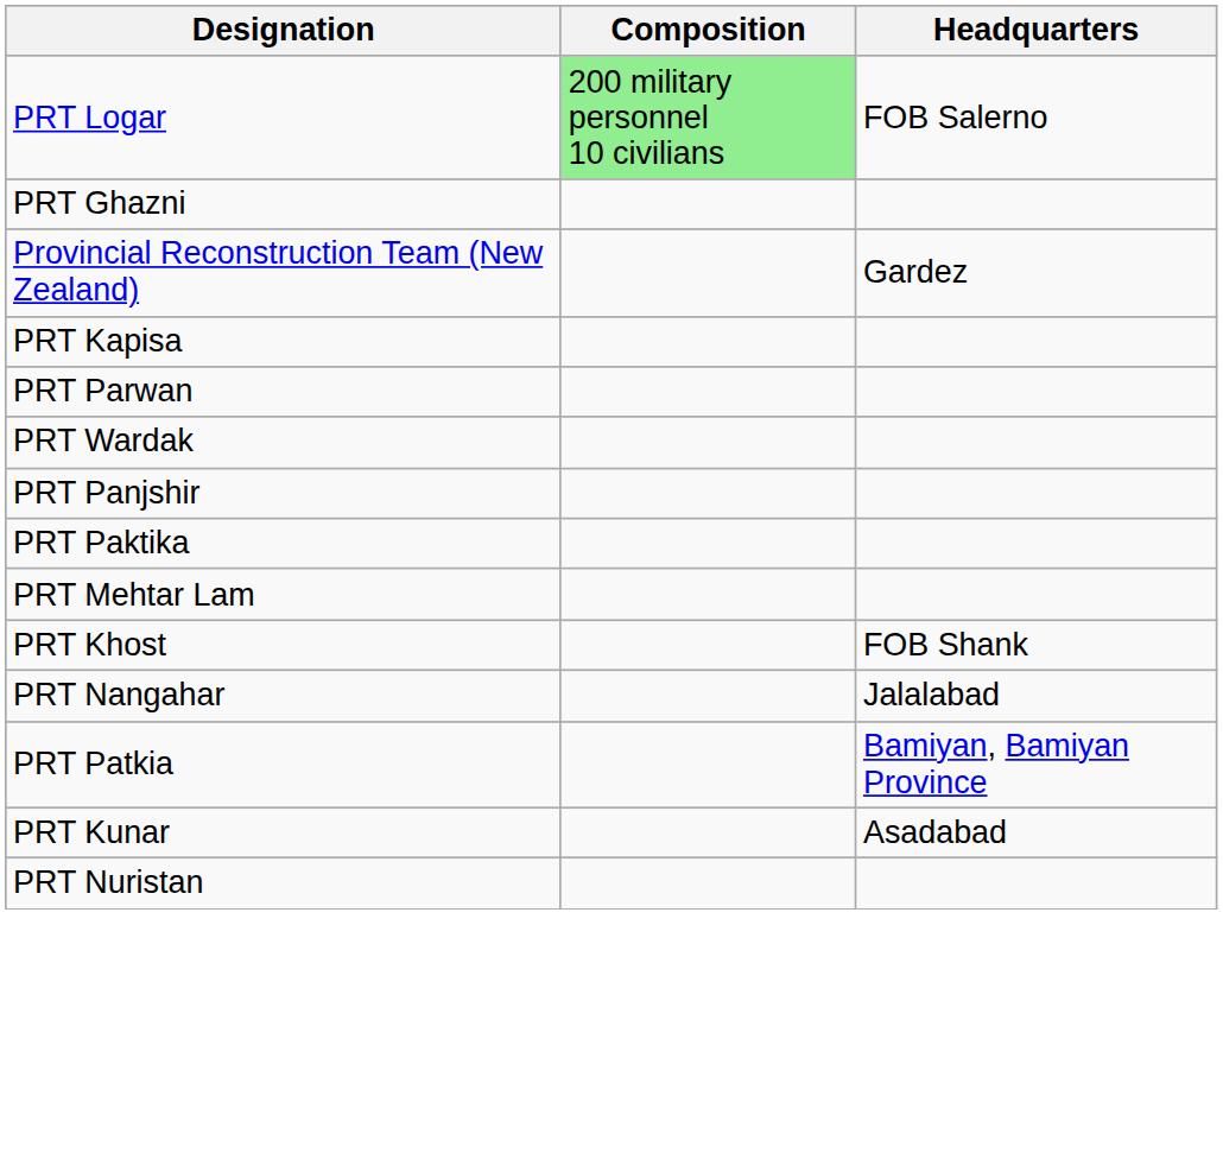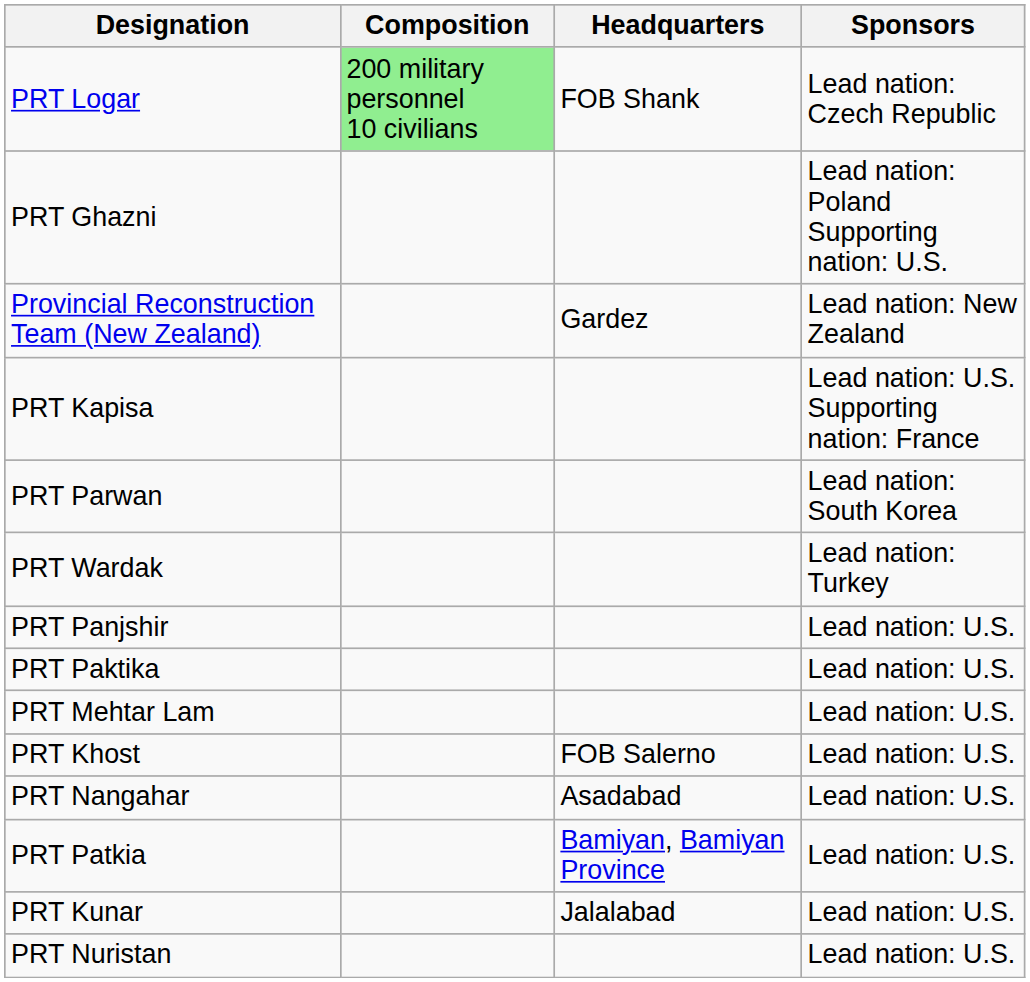+ column: Sponsors | Lead nation: Czech Republic | Lead nation: Poland Supporting nation: U.S. | Lead nation: New Zealand | Lead nation: U.S. Supporting nation: France | Lead nation: South Korea | Lead nation: Turkey | Lead nation: U.S. | Lead nation: U.S. | Lead nation: U.S. | Lead nation: U.S. | Lead nation: U.S. | Lead nation: U.S. | Lead nation: U.S. | Lead nation: U.S.
PRT Logar | Headquarters: FOB Salerno -> FOB Shank
PRT Khost | Headquarters: FOB Shank -> FOB Salerno
PRT Nangahar | Headquarters: Jalalabad -> Asadabad
PRT Kunar | Headquarters: Asadabad -> Jalalabad
